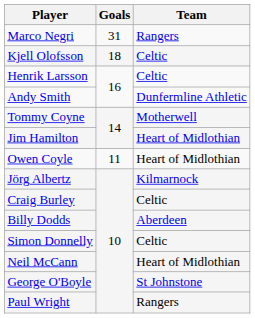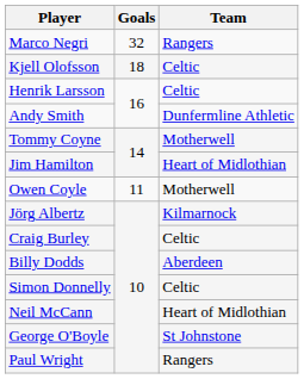Marco Negri | Goals: 31 -> 32
Owen Coyle | Team: Heart of Midlothian -> Motherwell
